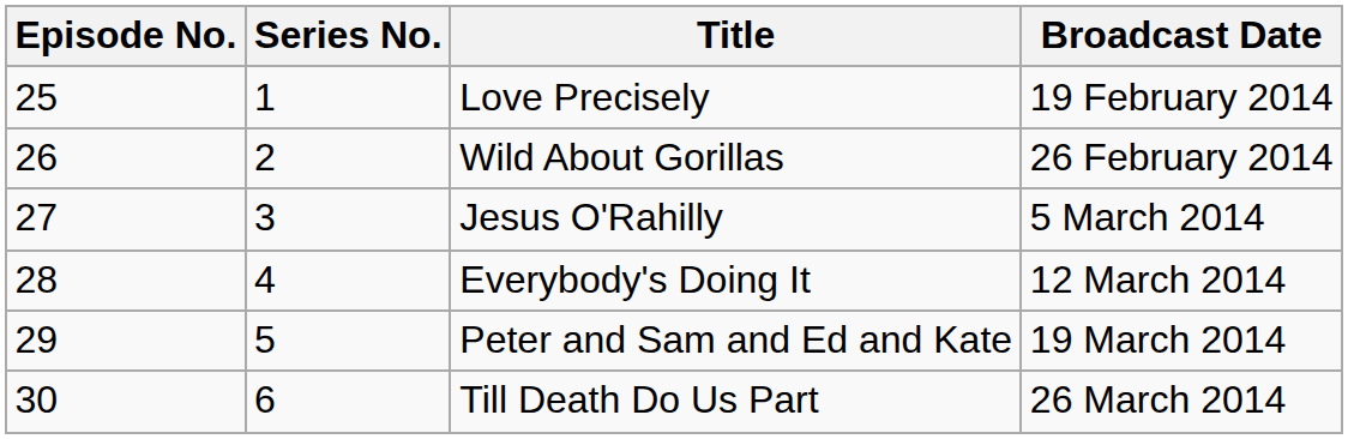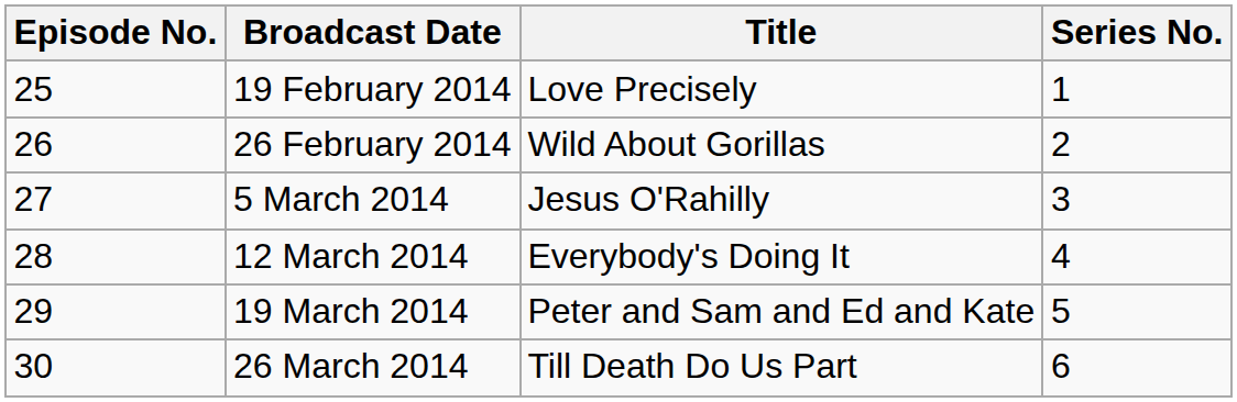columns swapped: Series No. <-> Broadcast Date
